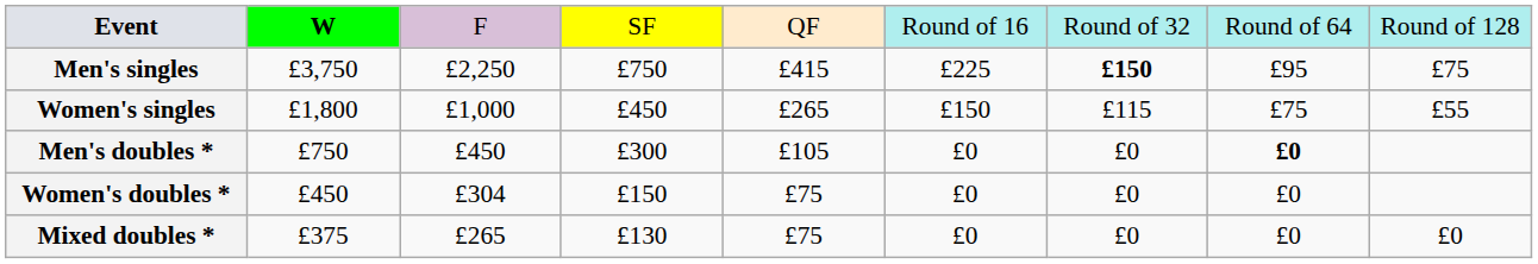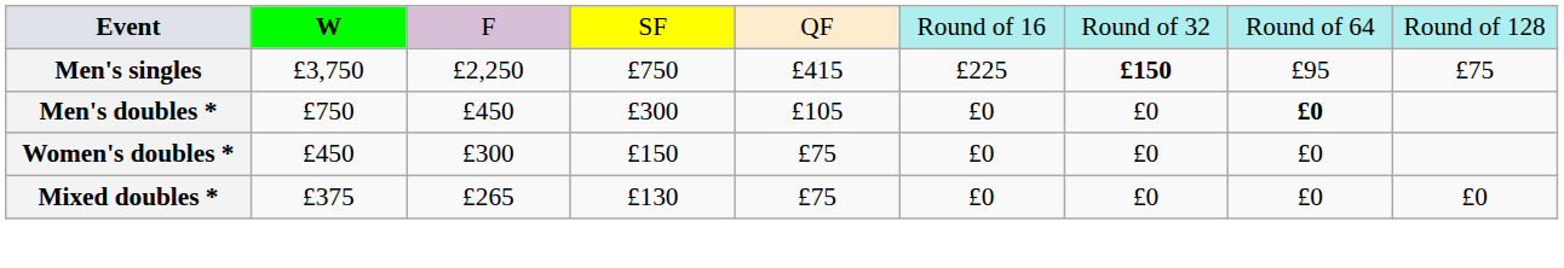- row: Women's singles | £1,800 | £1,000 | £450 | £265 | £150 | £115 | £75 | £55
Women's doubles * | column 3: £304 -> £300
